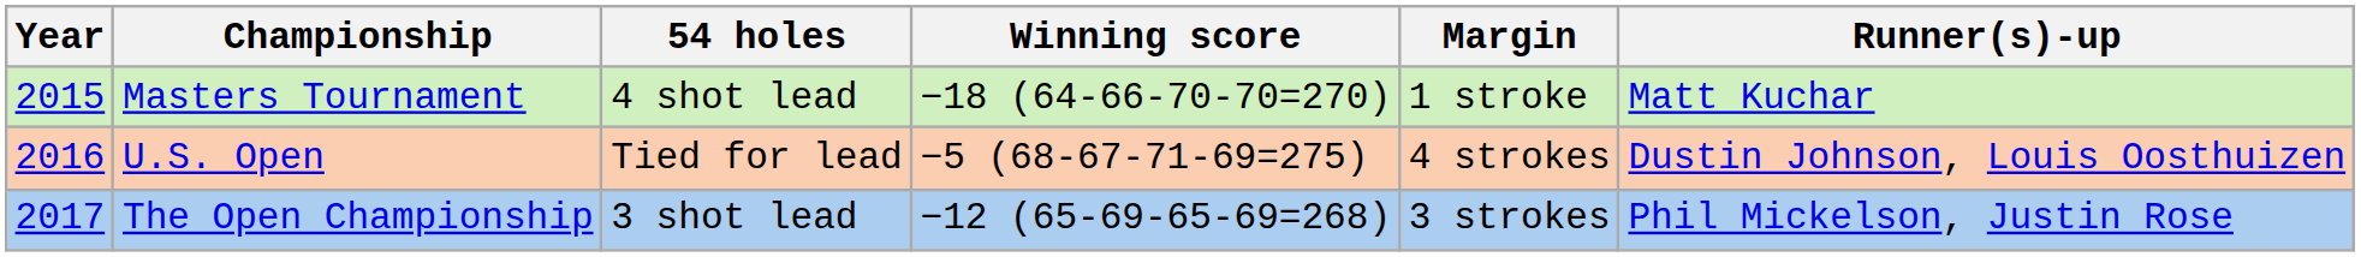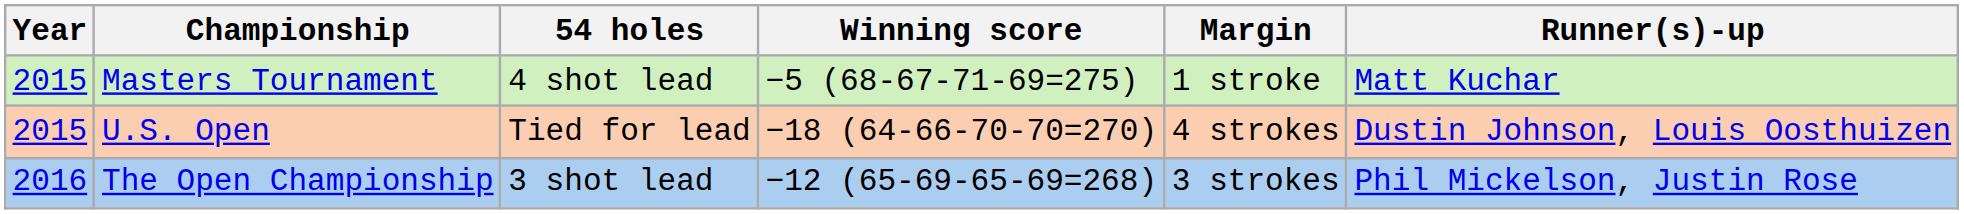Masters Tournament | Winning score: −18 (64-66-70-70=270) -> −5 (68-67-71-69=275)
U.S. Open | Year: 2016 -> 2015
U.S. Open | Winning score: −5 (68-67-71-69=275) -> −18 (64-66-70-70=270)
The Open Championship | Year: 2017 -> 2016
